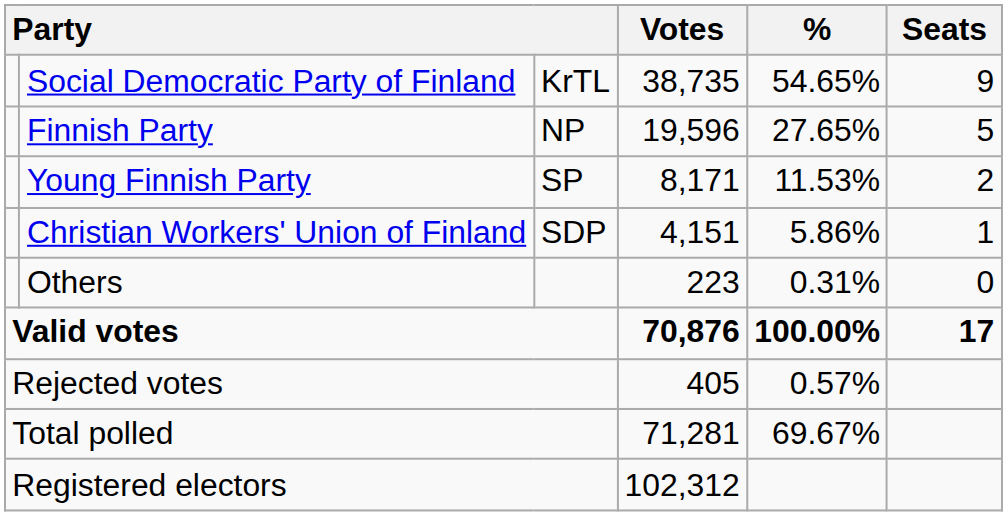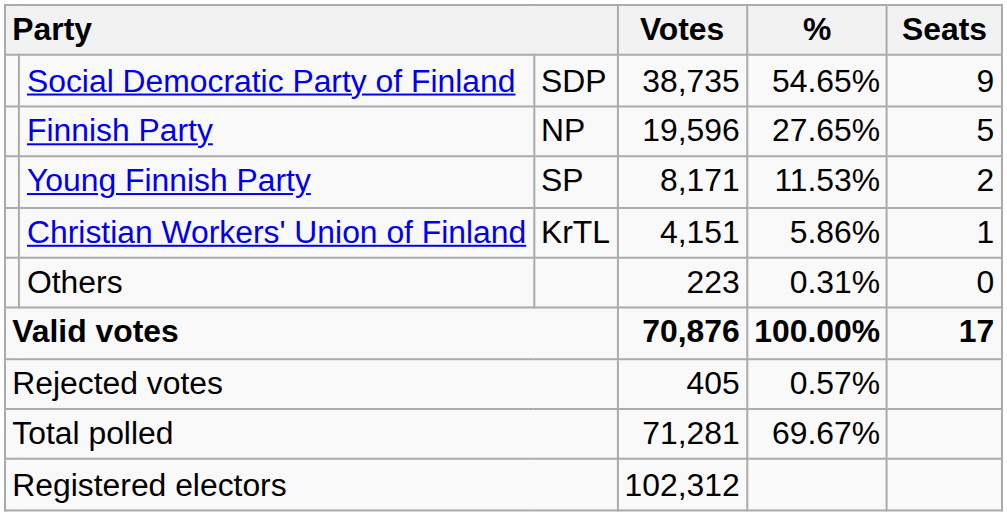Social Democratic Party of Finland | column 3: KrTL -> SDP
Christian Workers' Union of Finland | column 3: SDP -> KrTL
